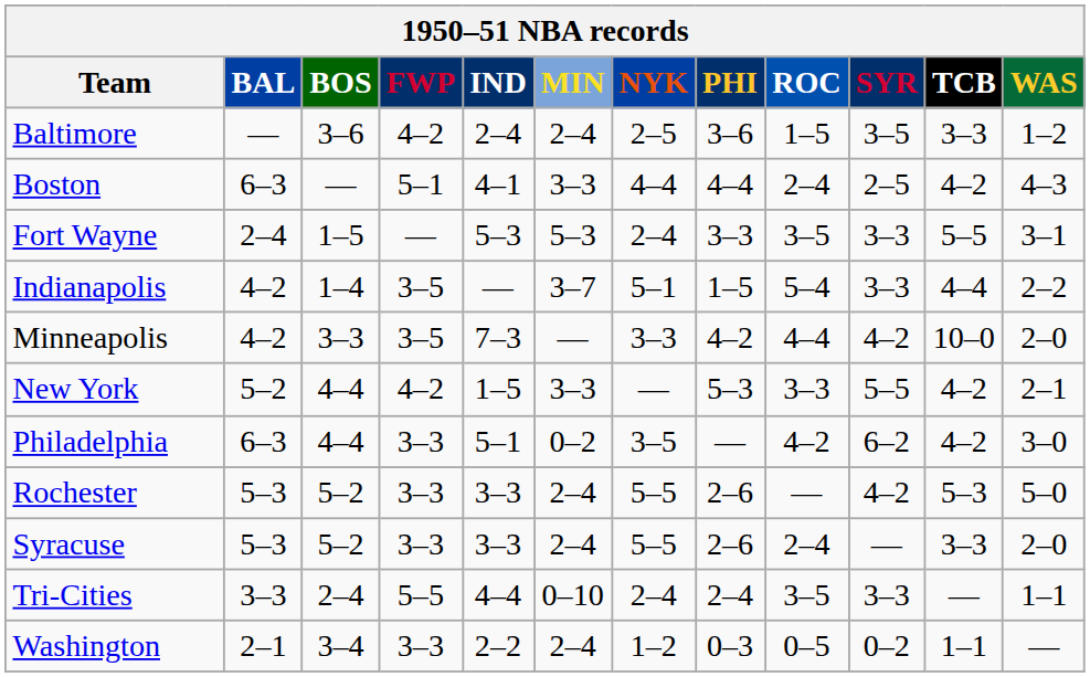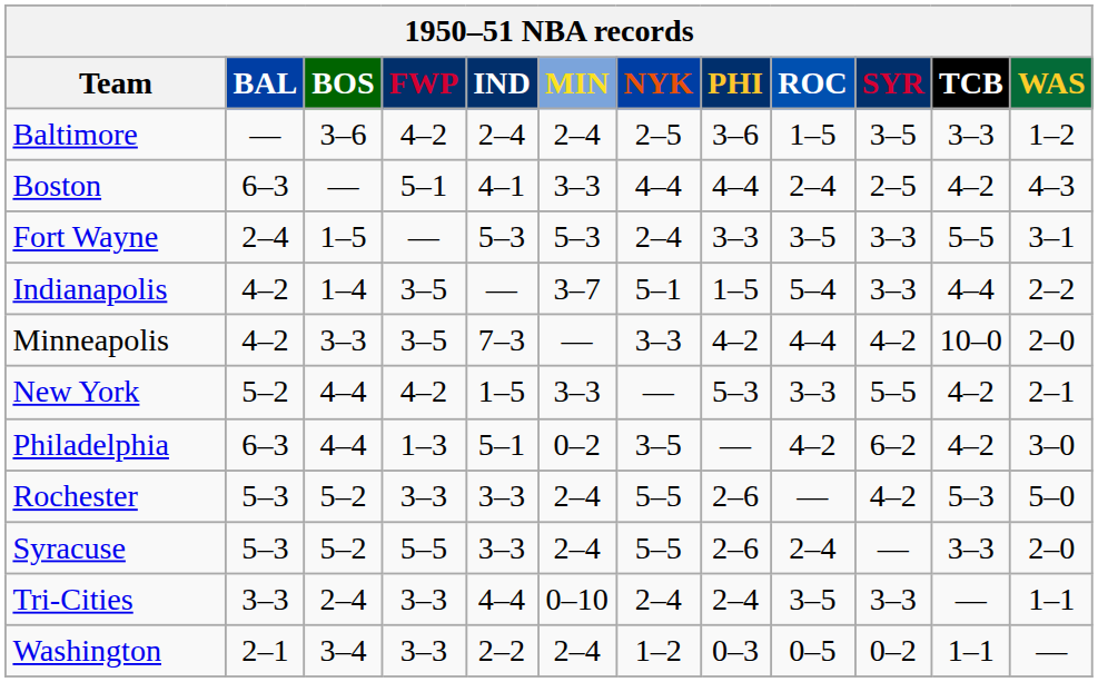Philadelphia | FWP: 3–3 -> 1–3
Syracuse | FWP: 3–3 -> 5–5
Tri-Cities | FWP: 5–5 -> 3–3
